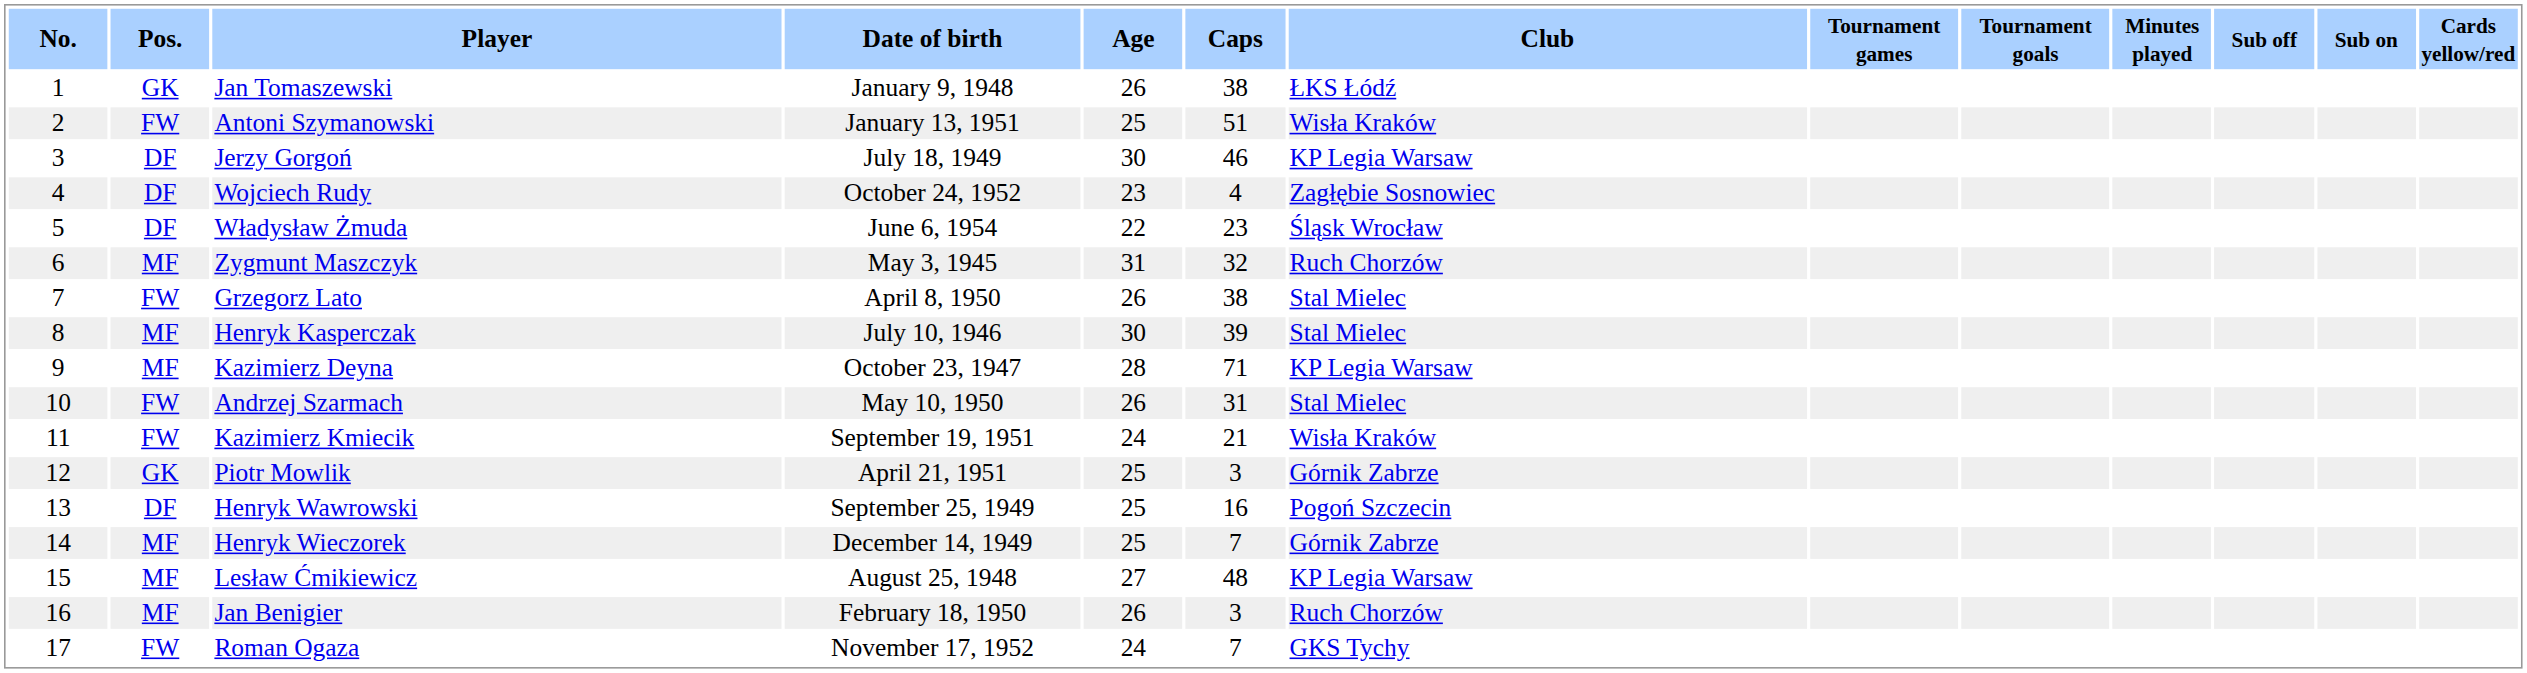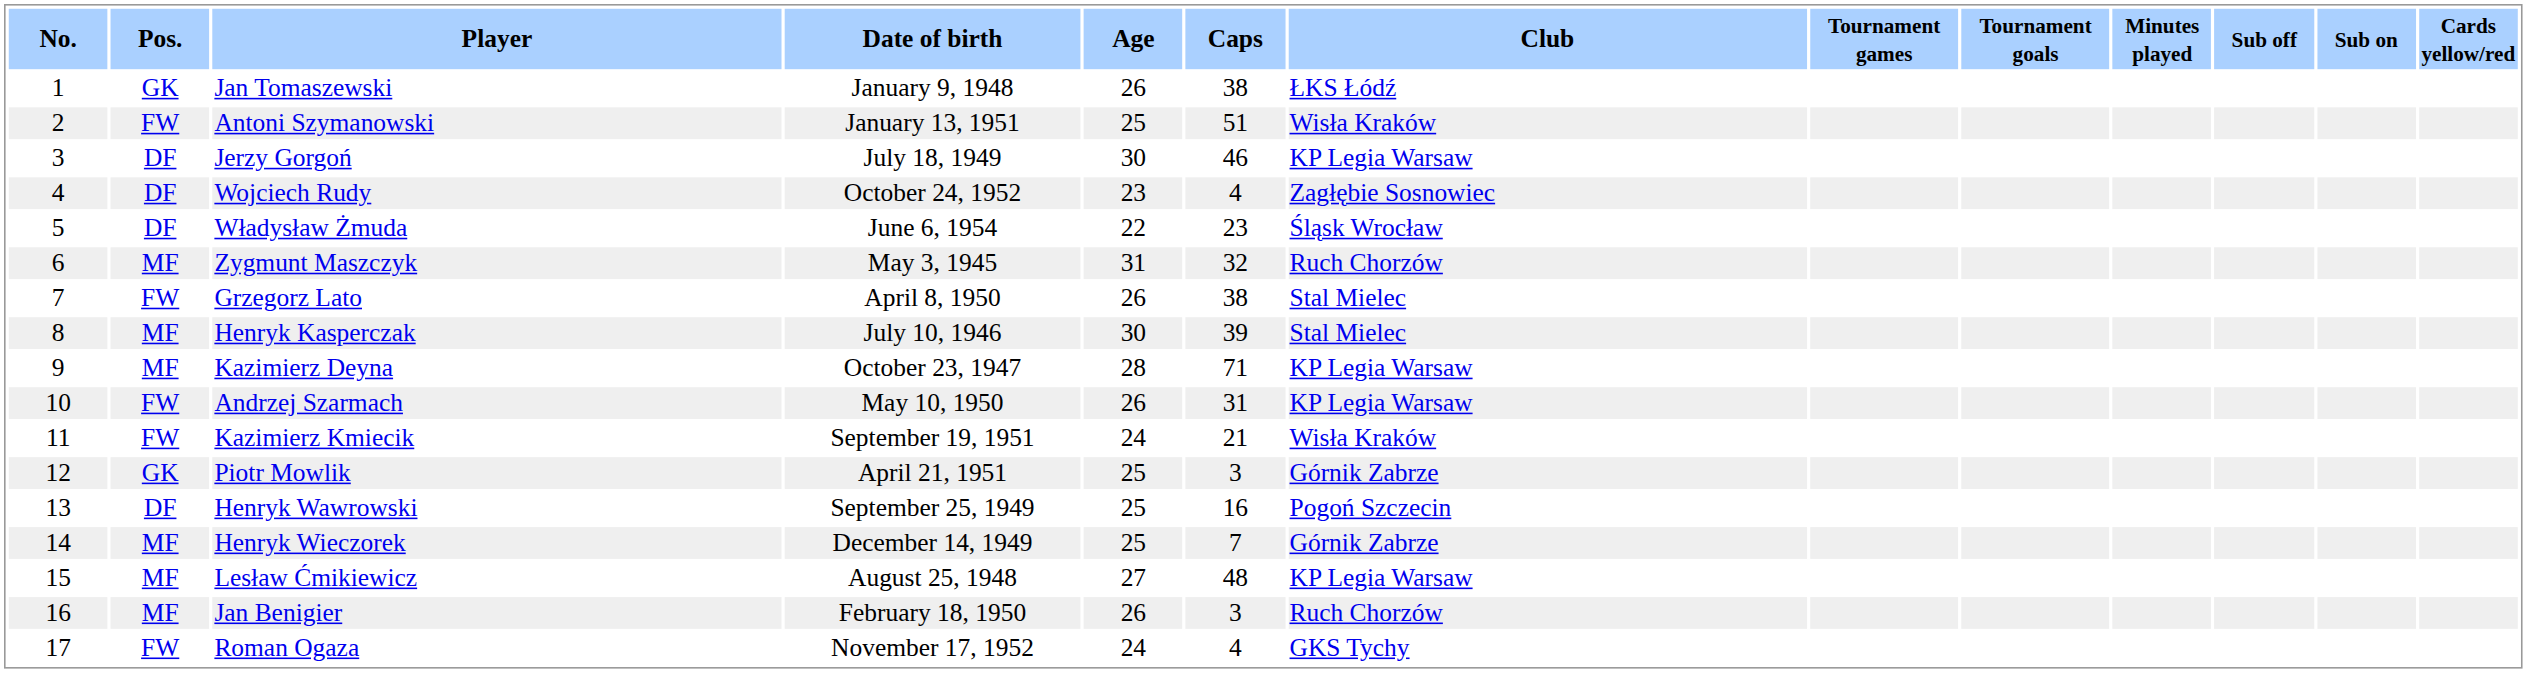Andrzej Szarmach | Club: Stal Mielec -> KP Legia Warsaw
Roman Ogaza | Caps: 7 -> 4
